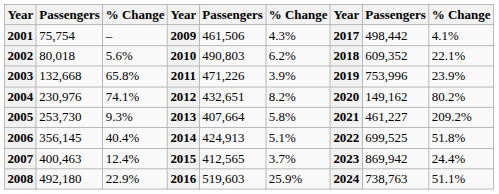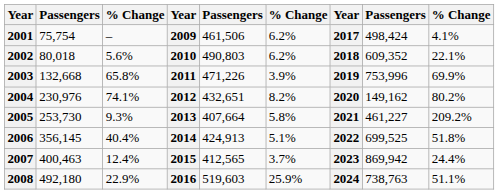2001 | column 6: 4.3% -> 6.2%
2001 | column 8: 498,442 -> 498,424
2003 | column 9: 23.9% -> 69.9%
